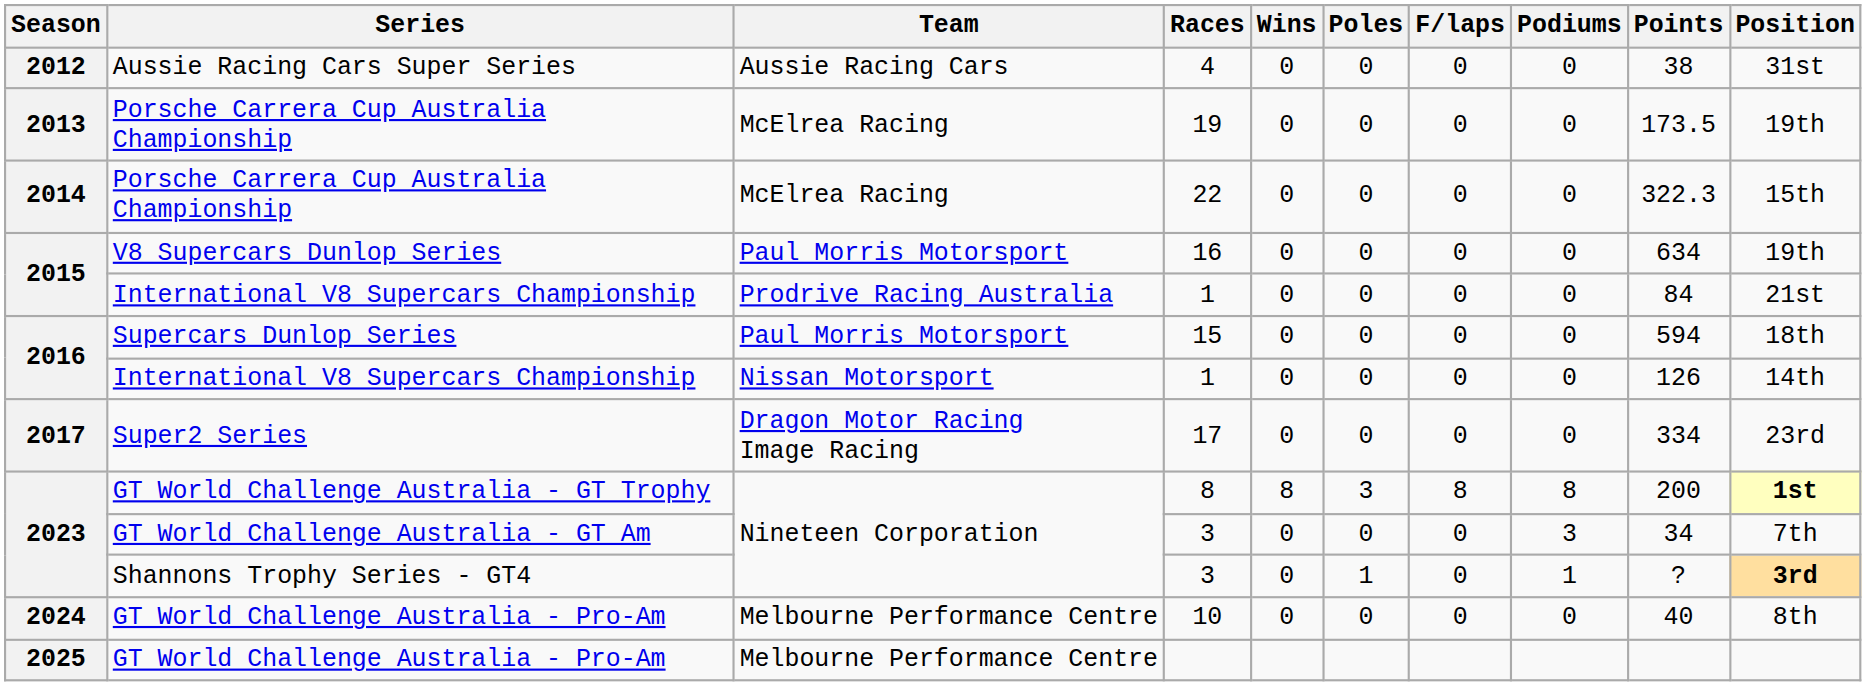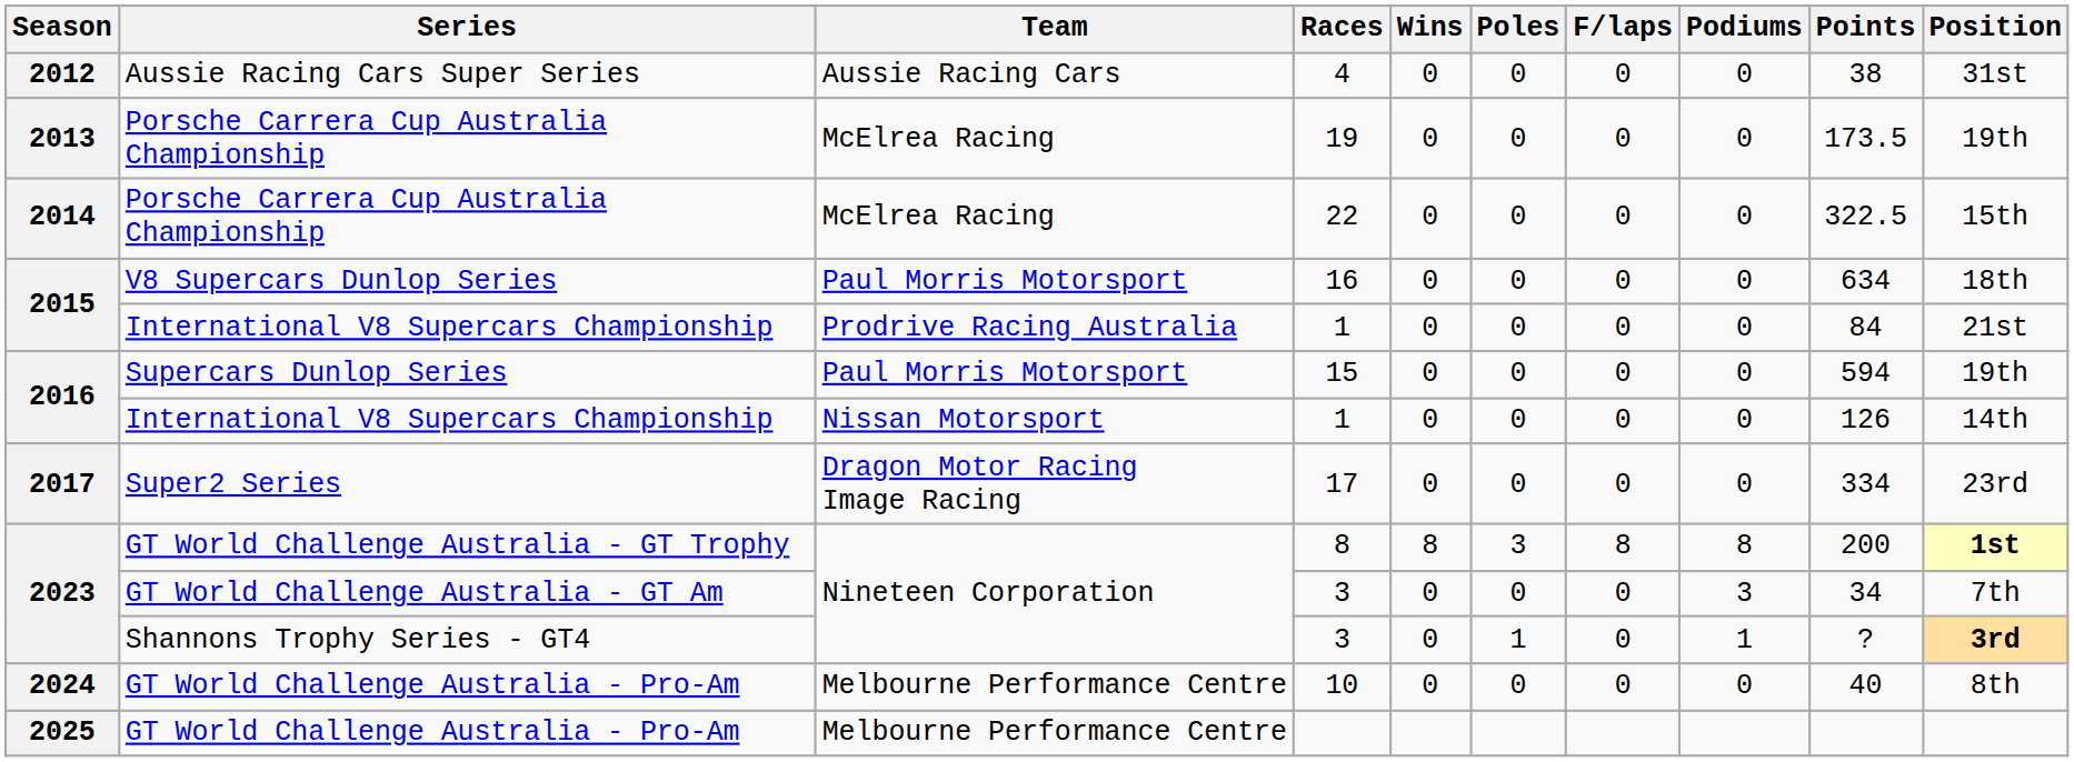22 | Points: 322.3 -> 322.5
16 | Position: 19th -> 18th
15 | Position: 18th -> 19th
